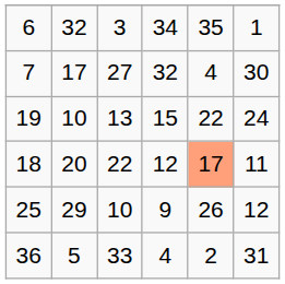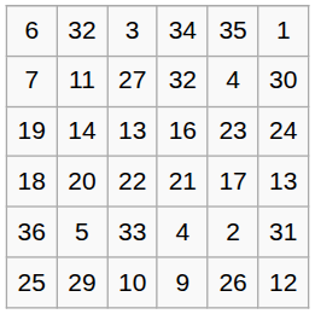7 | column 2: 17 -> 11
19 | column 2: 10 -> 14
19 | column 4: 15 -> 16
19 | column 5: 22 -> 23
18 | column 4: 12 -> 21
18 | column 5: lightsalmon background -> no background
18 | column 6: 11 -> 13
rows swapped: 25 <-> 36
